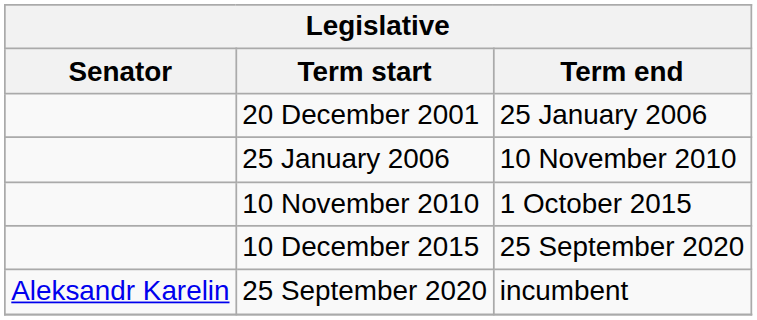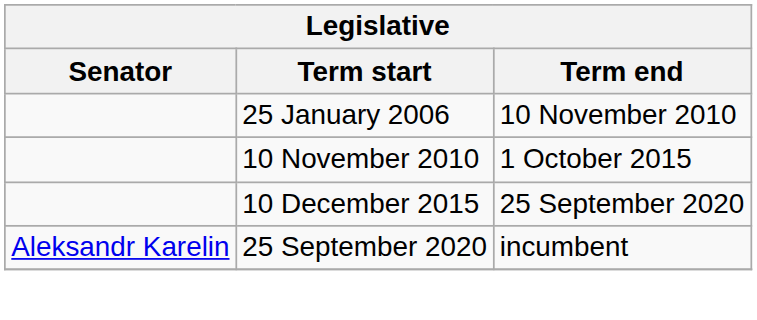- row: 20 December 2001 | 25 January 2006
